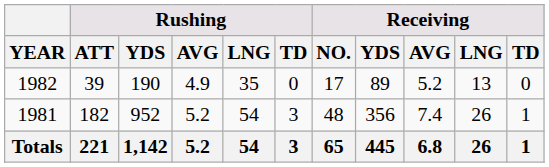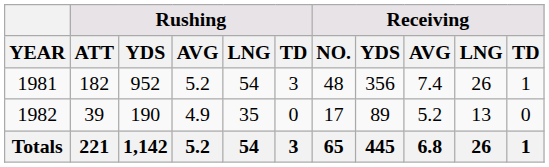rows swapped: 1981 <-> 1982
